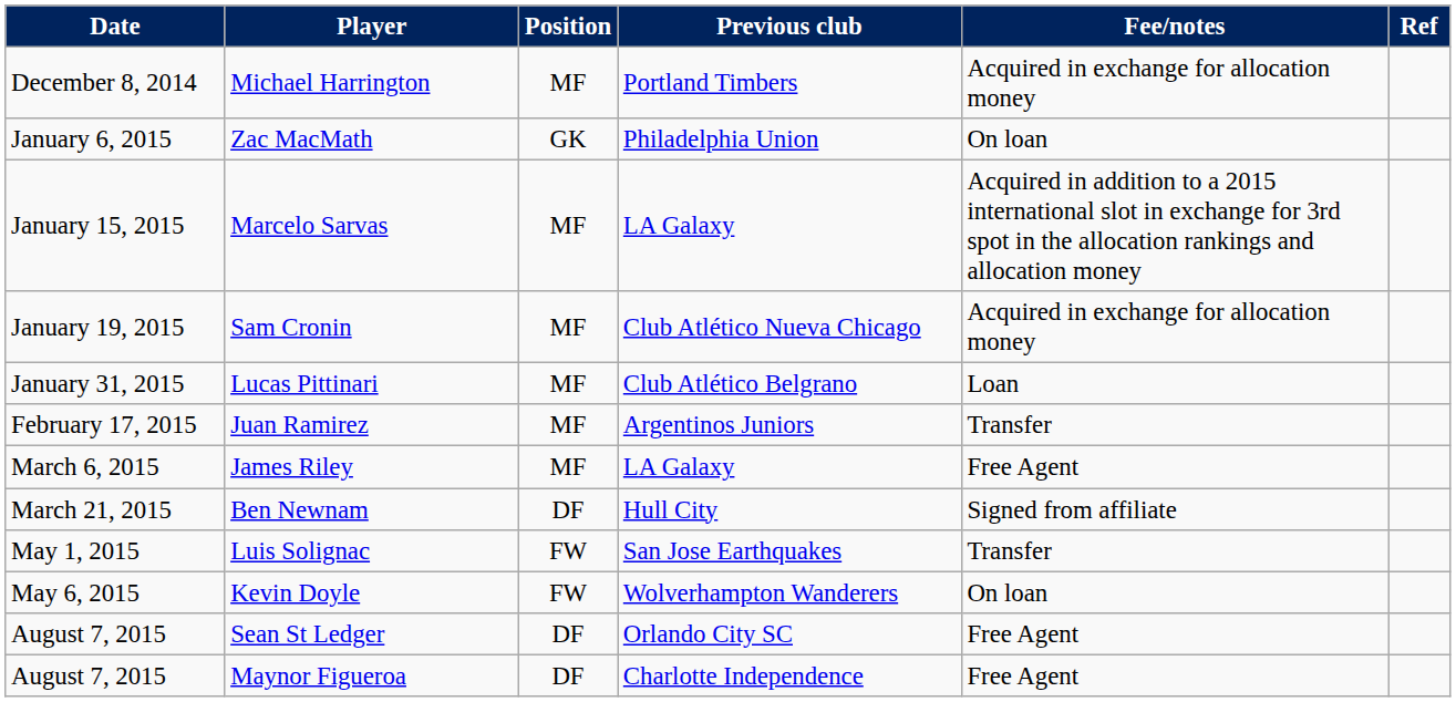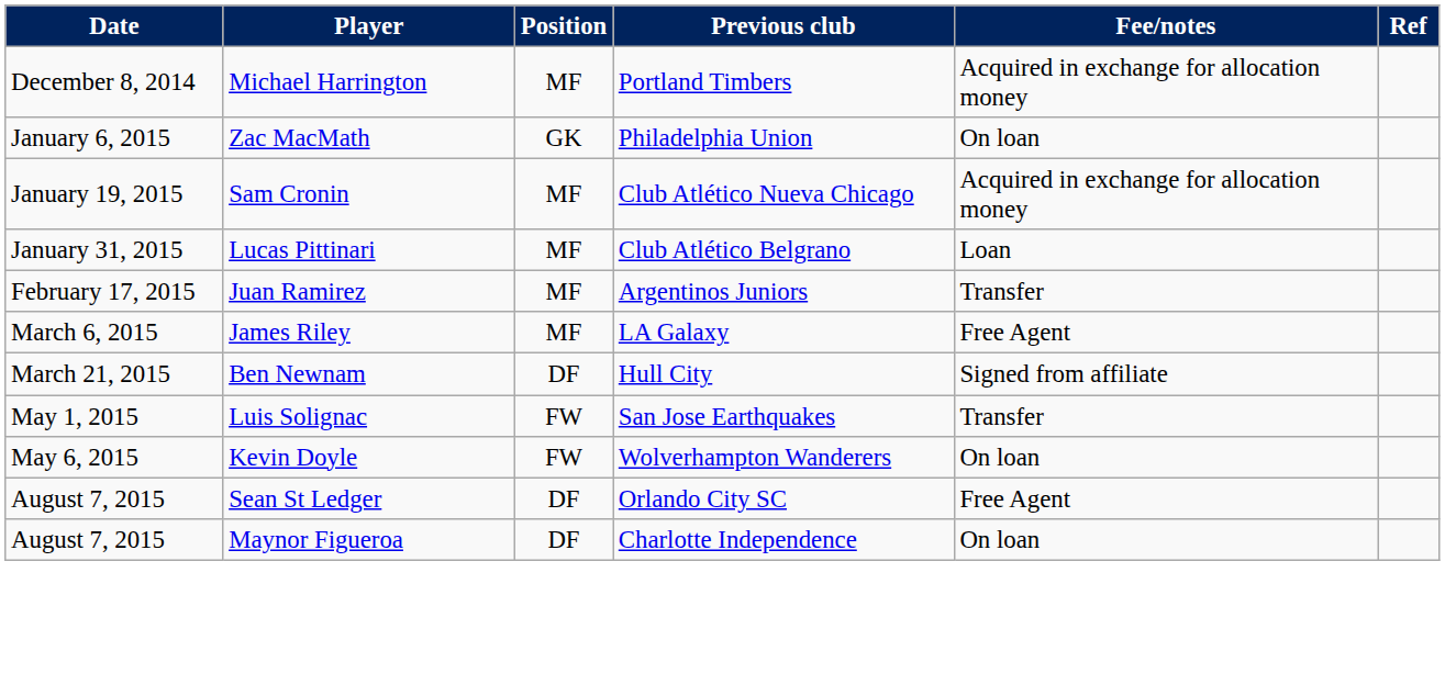- row: January 15, 2015 | Marcelo Sarvas | MF | LA Galaxy | Acquired in addition to a 2015 international slot in exchange for 3rd spot in the allocation rankings and allocation money
Maynor Figueroa | Fee/notes: Free Agent -> On loan
